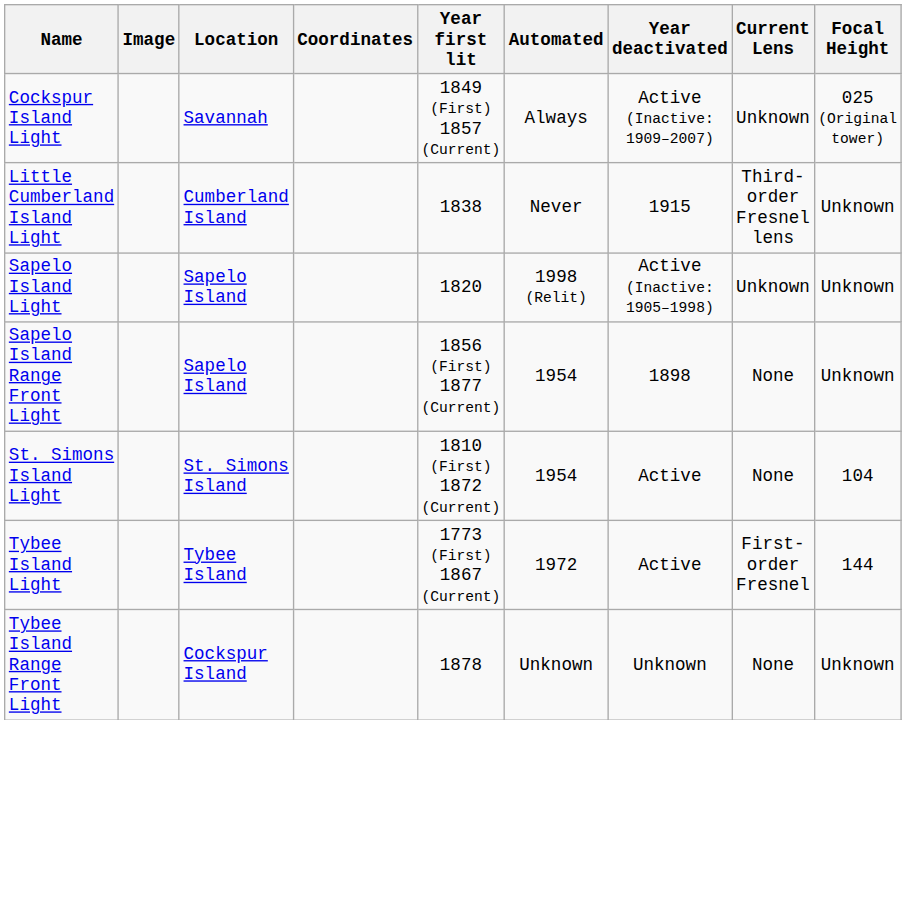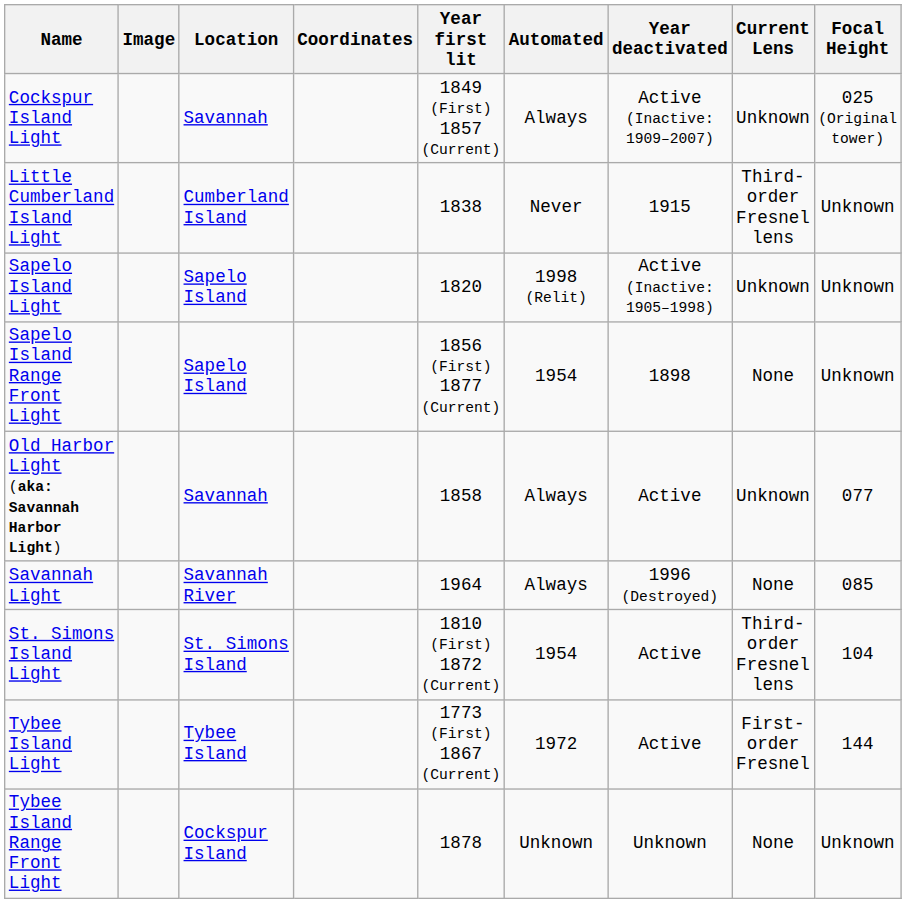+ row: Old Harbor Light (aka: Savannah Harbor Light) | Savannah | 1858 | Always | Active | Unknown | 077
+ row: Savannah Light | Savannah River | 1964 | Always | 1996 (Destroyed) | None | 085
St. Simons Island Light | Current Lens: None -> Third-order Fresnel lens
